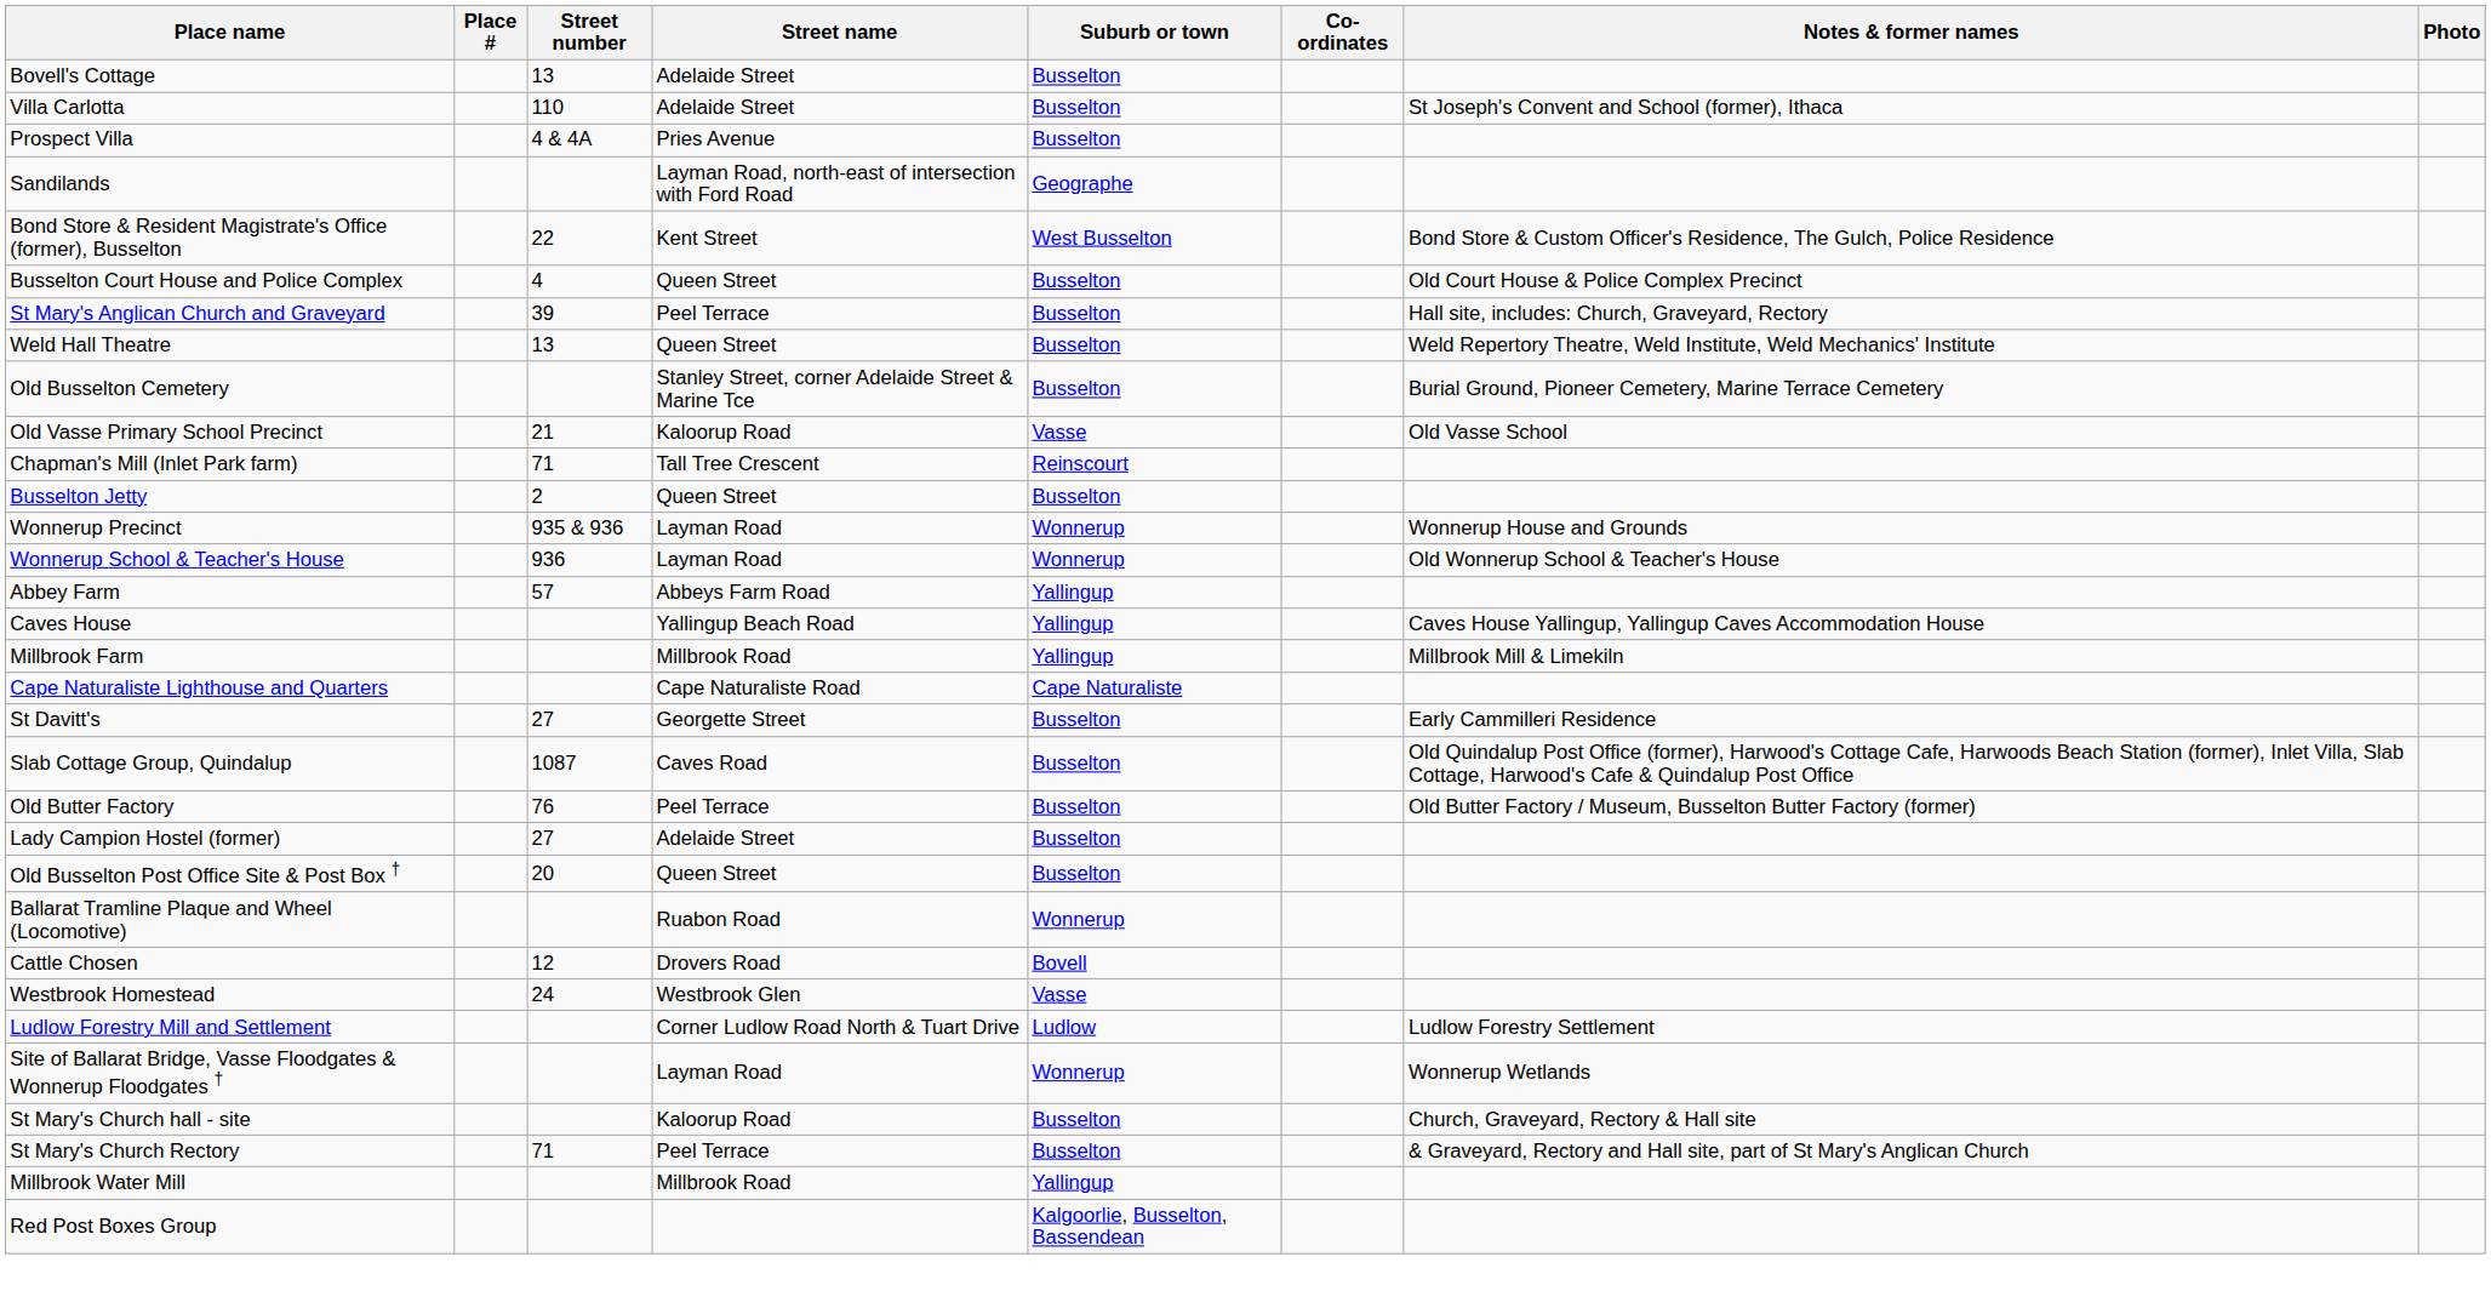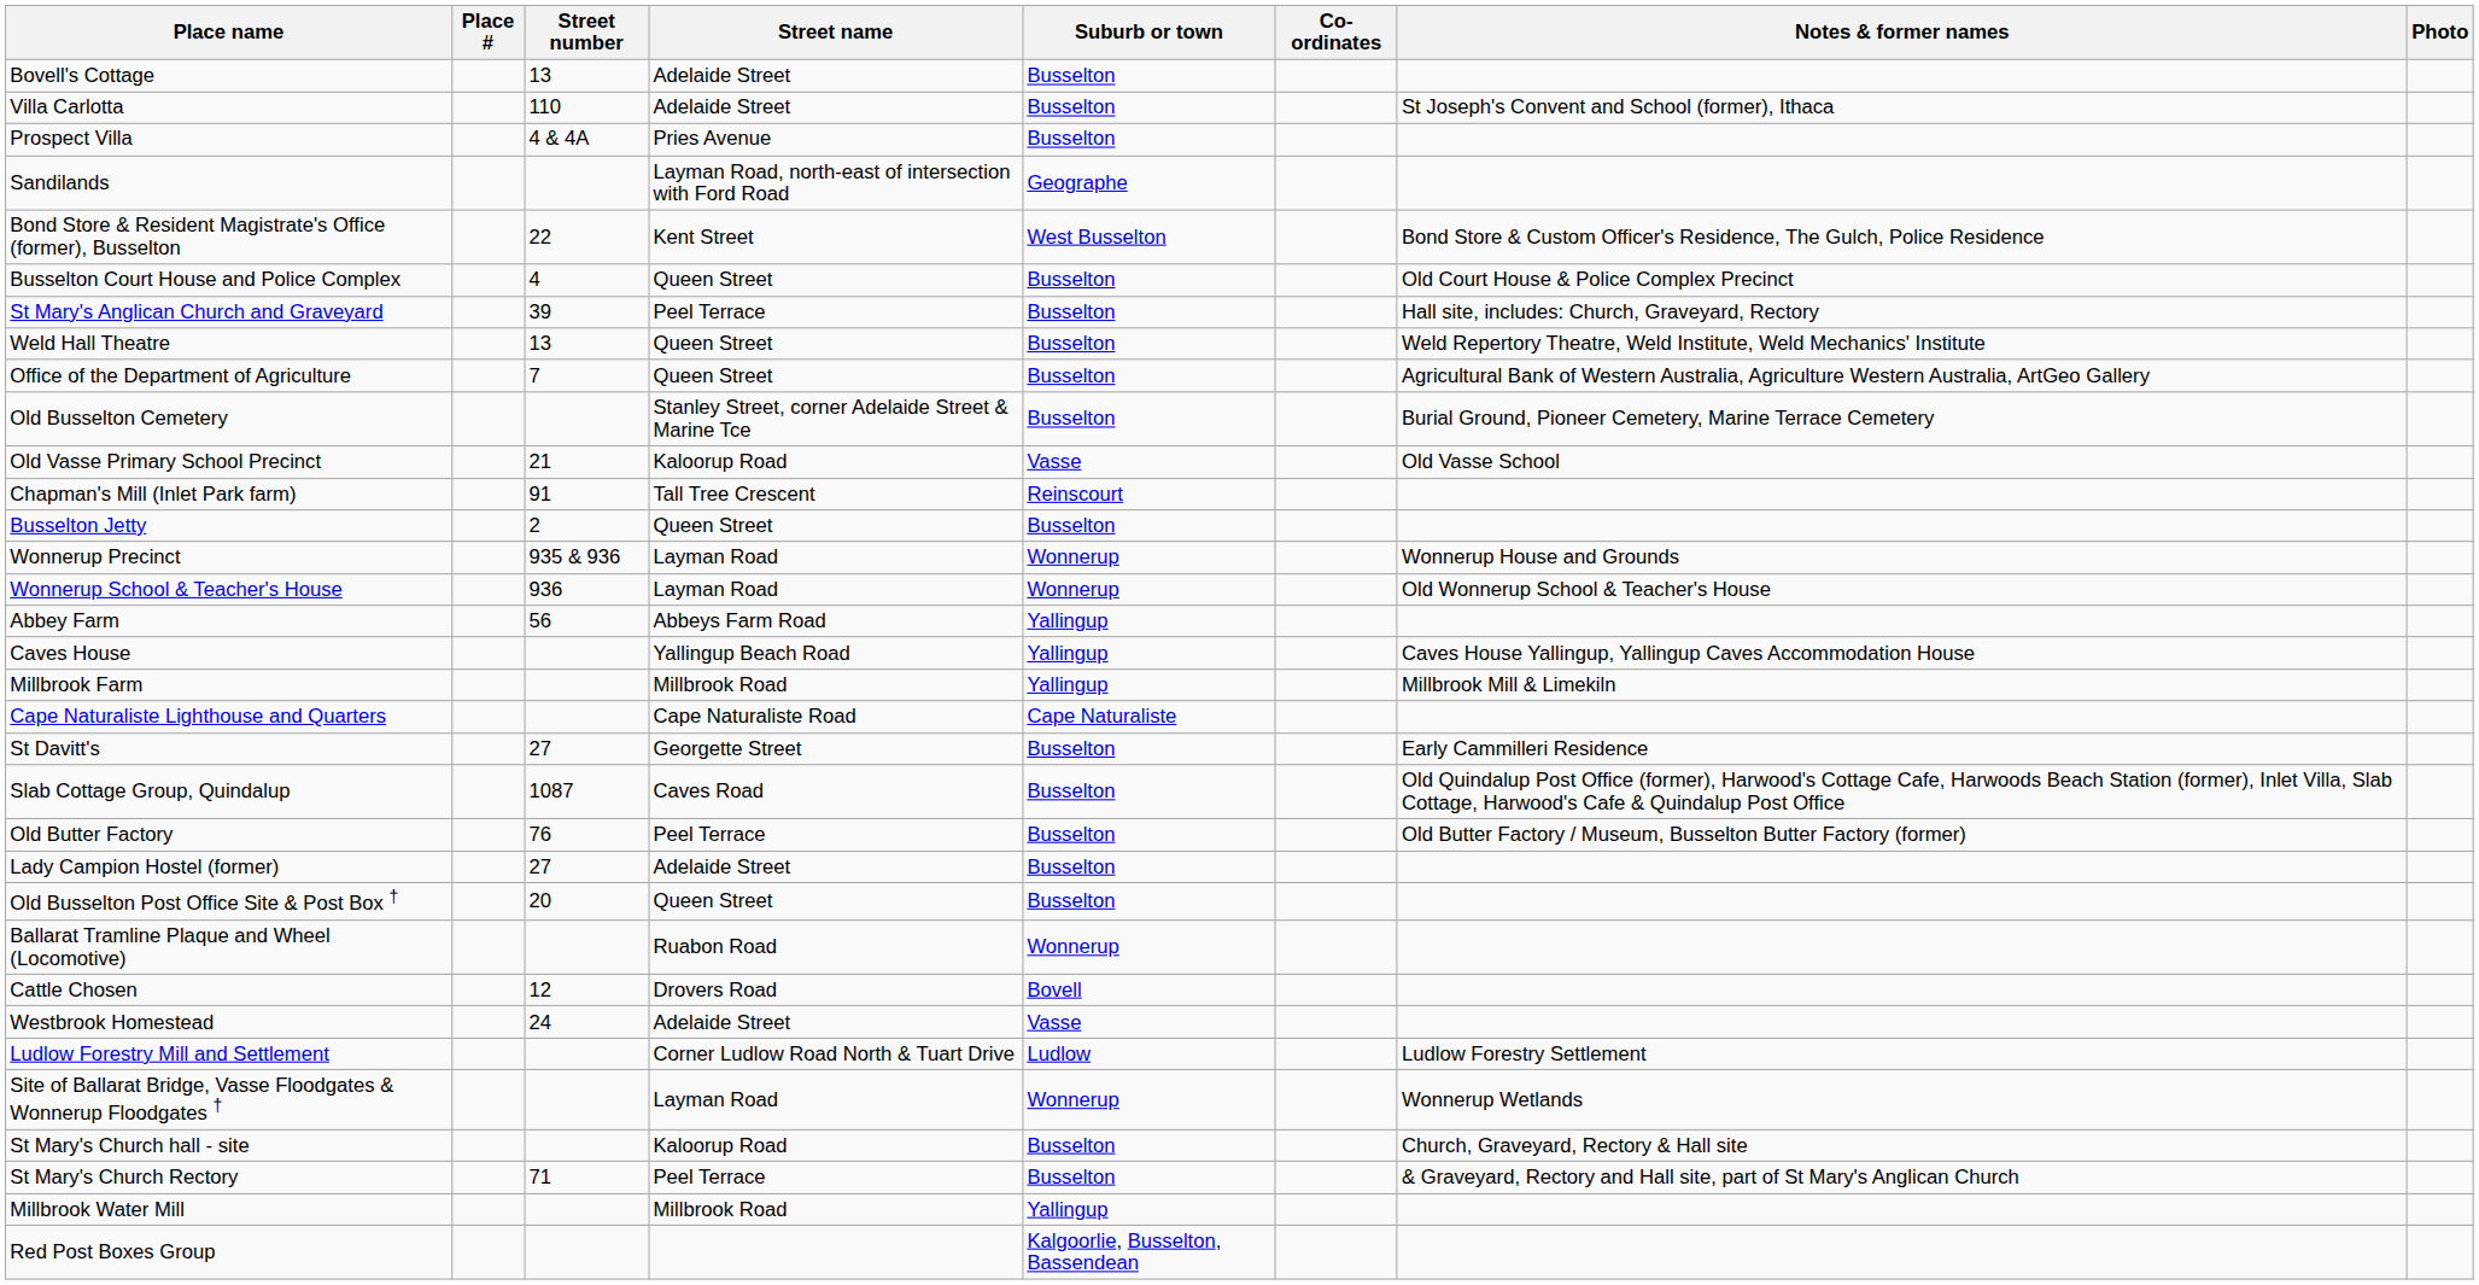+ row: Office of the Department of Agriculture | 7 | Queen Street | Busselton | Agricultural Bank of Western Australia, Agriculture Western Australia, ArtGeo Gallery
Chapman's Mill (Inlet Park farm) | Street number: 71 -> 91
Abbey Farm | Street number: 57 -> 56
Westbrook Homestead | Street name: Westbrook Glen -> Adelaide Street
